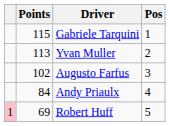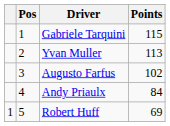columns swapped: Pos <-> Points
Robert Huff | column 1: pink background -> no background
